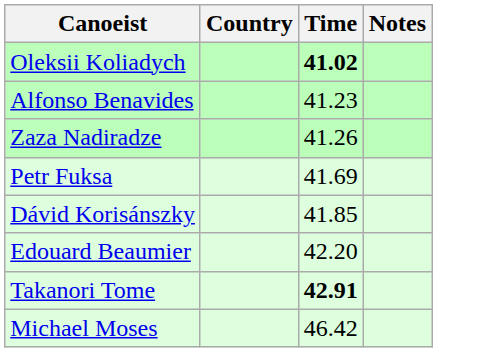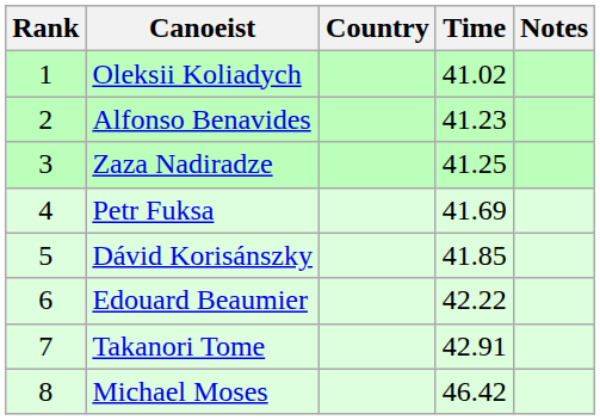+ column: Rank | 1 | 2 | 3 | 4 | 5 | 6 | 7 | 8
Oleksii Koliadych | Time: bold -> normal
Zaza Nadiradze | Time: 41.26 -> 41.25
Edouard Beaumier | Time: 42.20 -> 42.22
Takanori Tome | Time: bold -> normal
